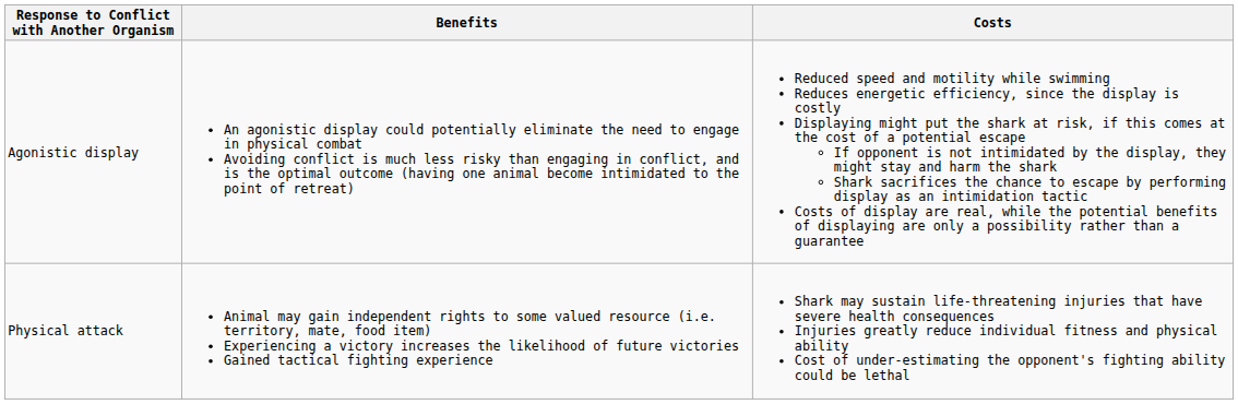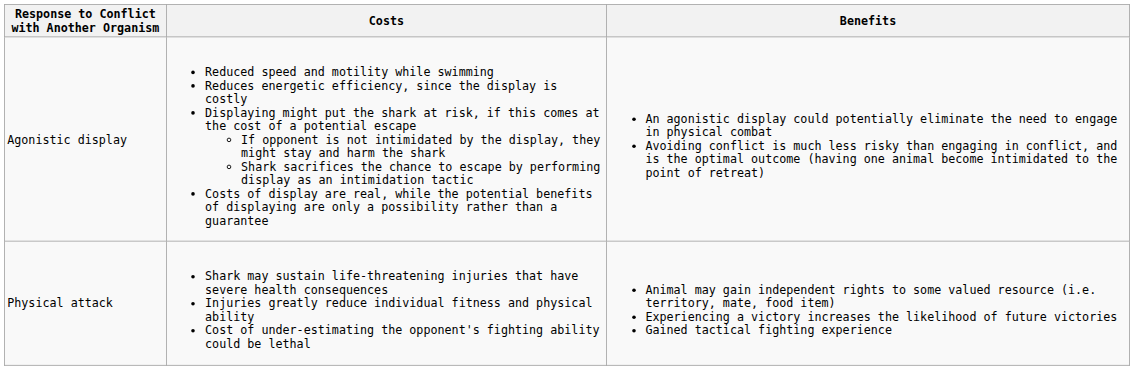columns swapped: Costs <-> Benefits
